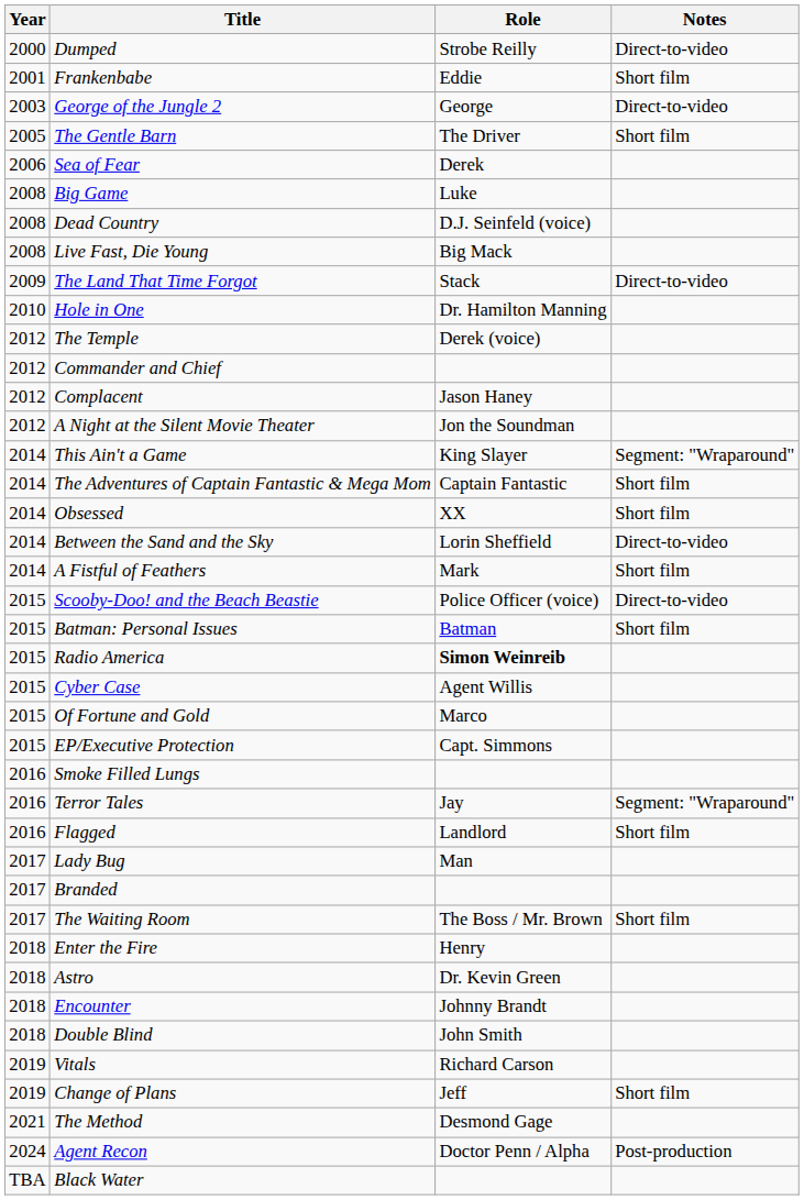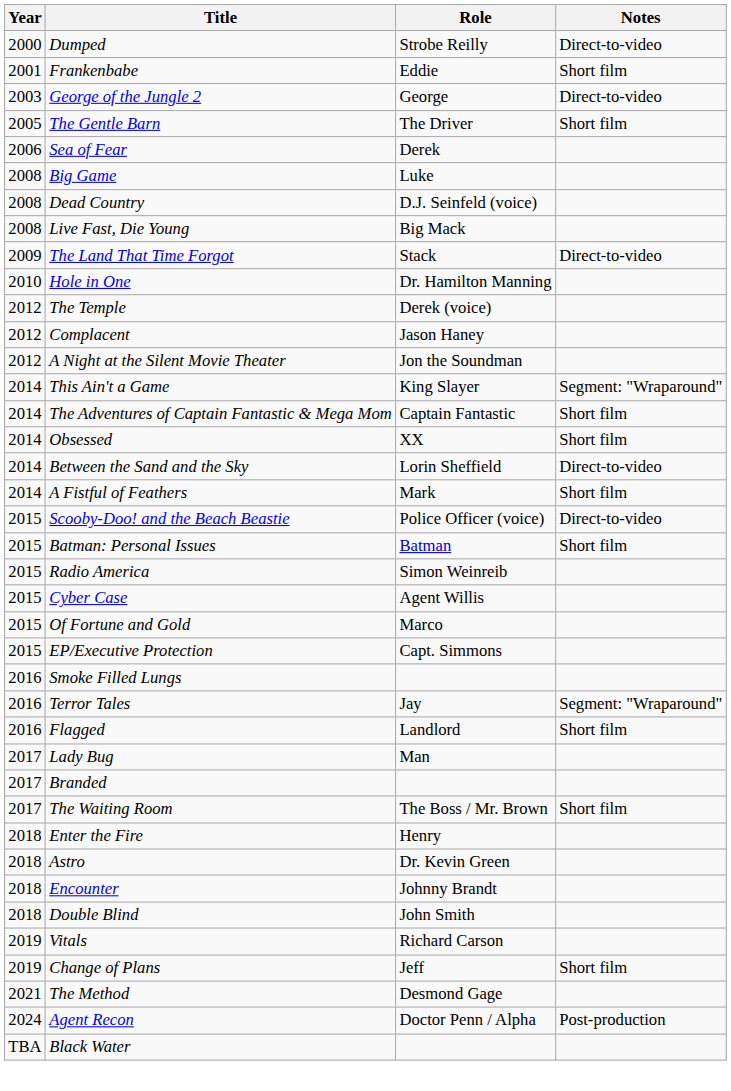- row: 2012 | Commander and Chief
Radio America | Role: bold -> normal
